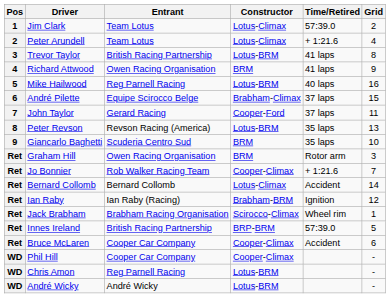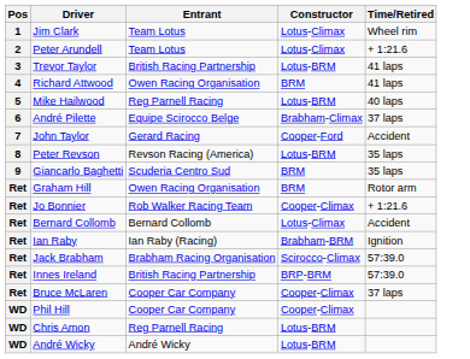- column: Grid | 2 | 4 | 8 | 9 | 16 | 15 | 11 | 13 | 10 | 3 | 7 | 14 | 12 | 1 | 5 | 6 | - | - | -
Jim Clark | Time/Retired: 57:39.0 -> Wheel rim
John Taylor | Time/Retired: 37 laps -> Accident
Jack Brabham | Time/Retired: Wheel rim -> 57:39.0
Bruce McLaren | Time/Retired: Accident -> 37 laps
